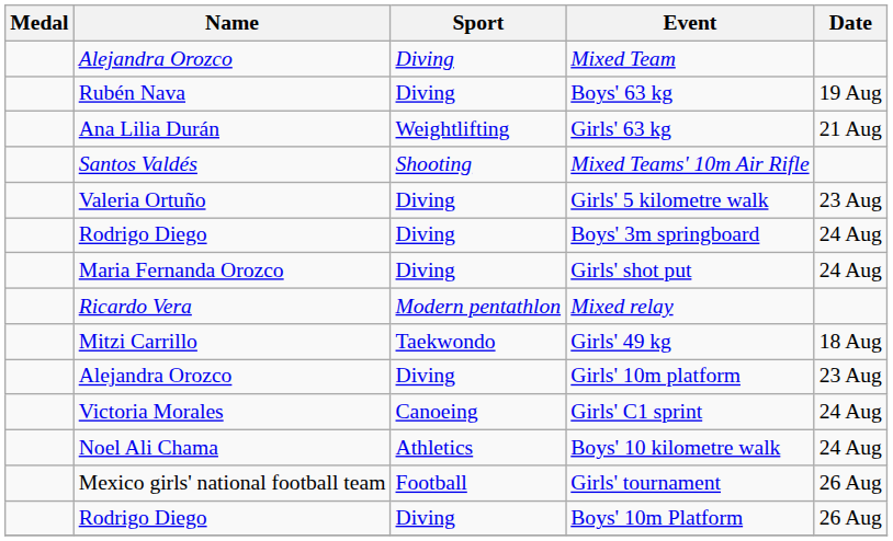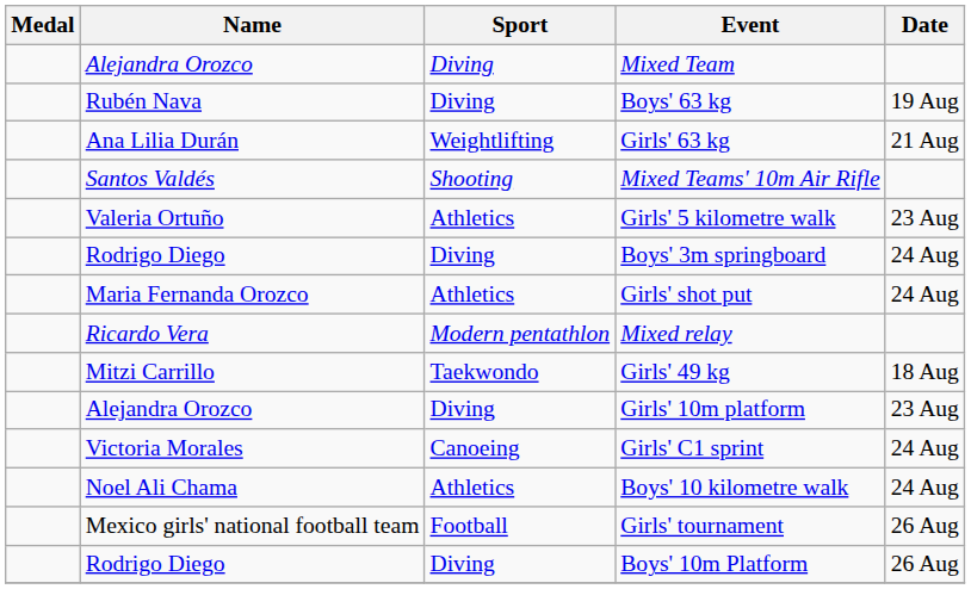Girls' 5 kilometre walk | Sport: Diving -> Athletics
Girls' shot put | Sport: Diving -> Athletics
